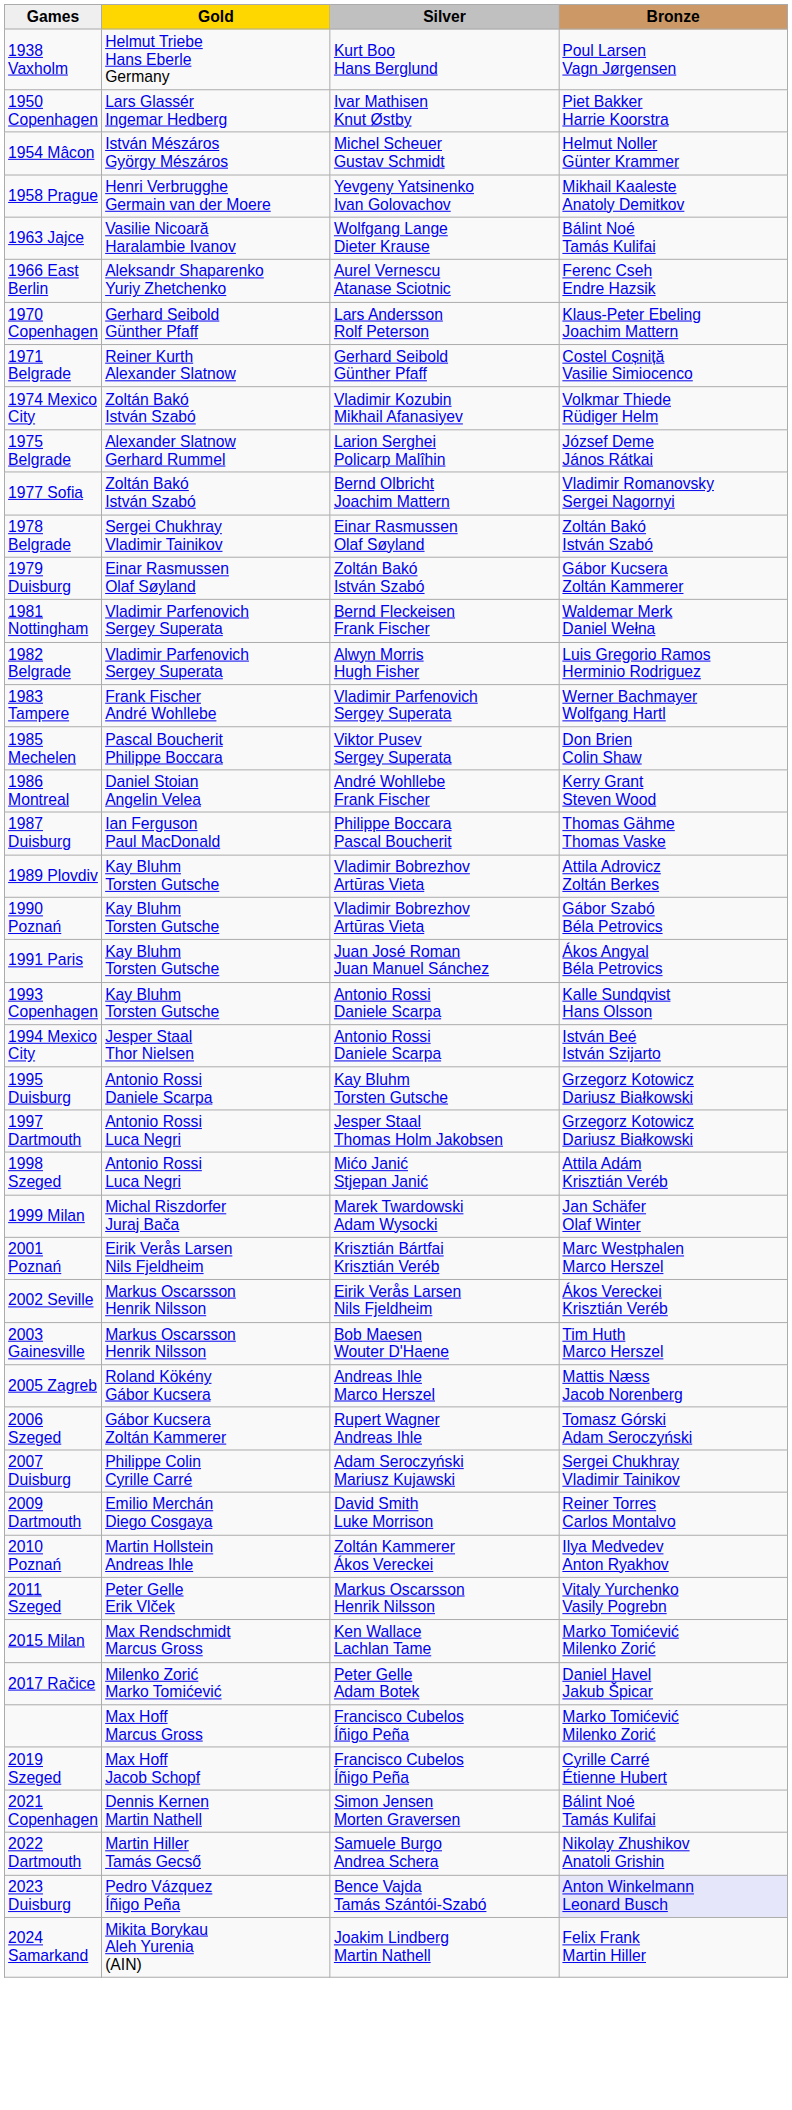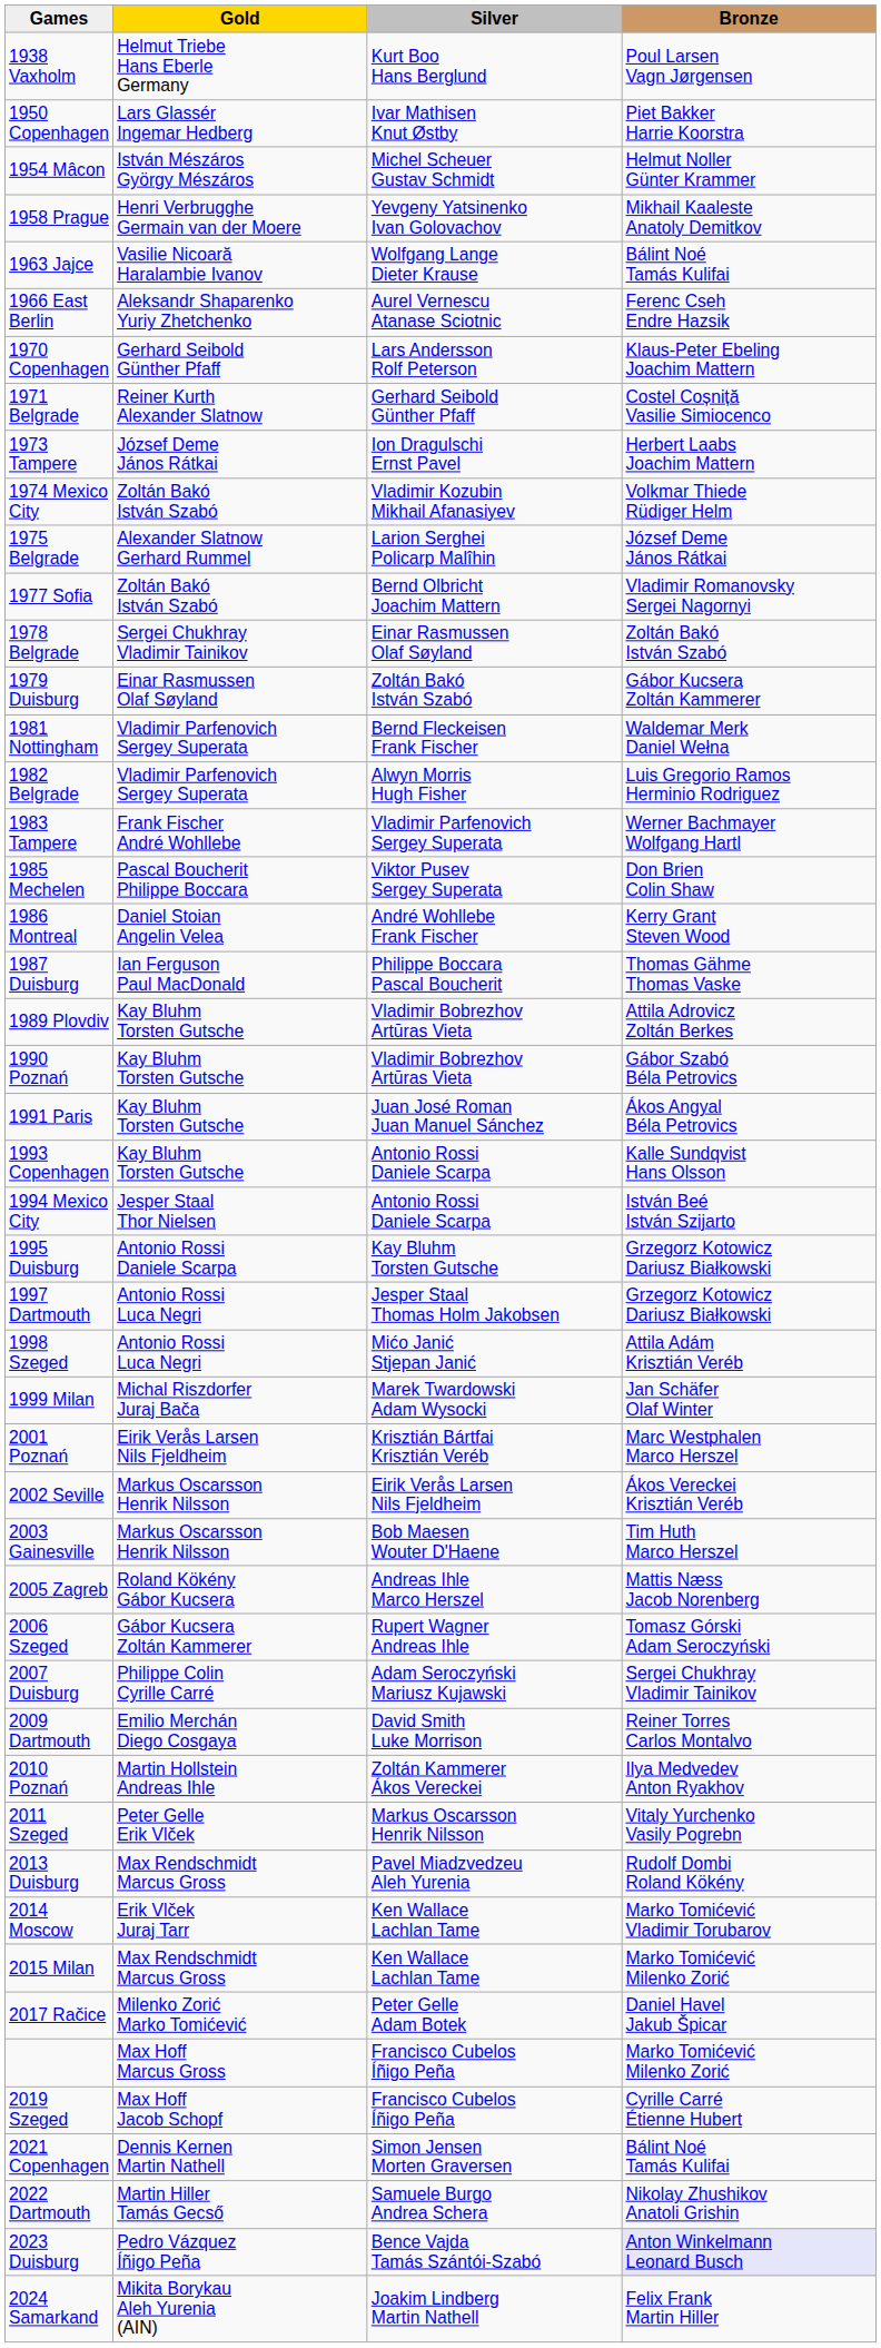+ row: 1973 Tampere | József Deme János Rátkai | Ion Dragulschi Ernst Pavel | Herbert Laabs Joachim Mattern
+ row: 2013 Duisburg | Max Rendschmidt Marcus Gross | Pavel Miadzvedzeu Aleh Yurenia | Rudolf Dombi Roland Kökény
+ row: 2014 Moscow | Erik Vlček Juraj Tarr | Ken Wallace Lachlan Tame | Marko Tomićević Vladimir Torubarov
